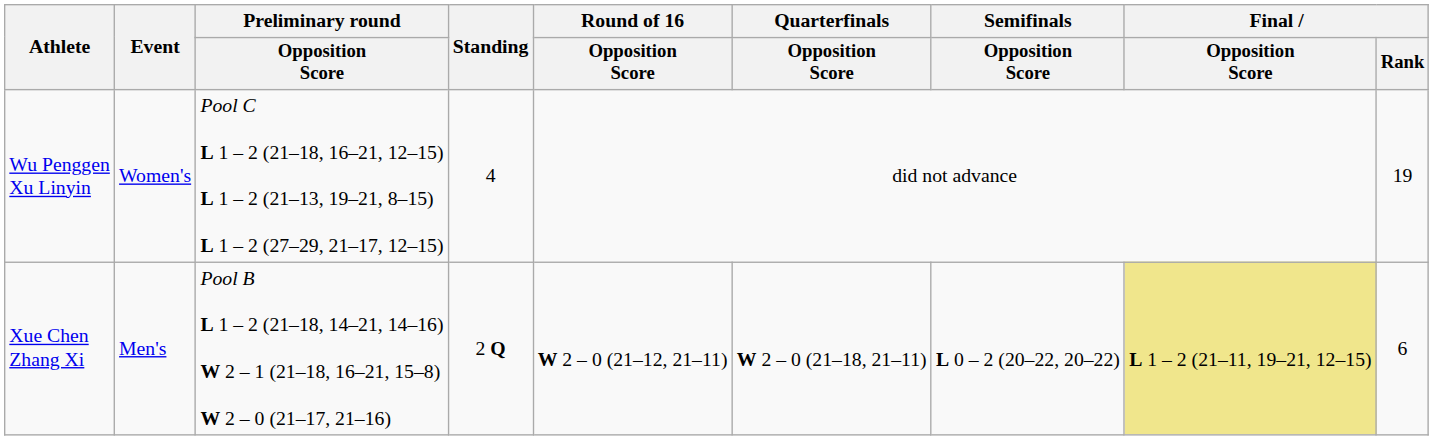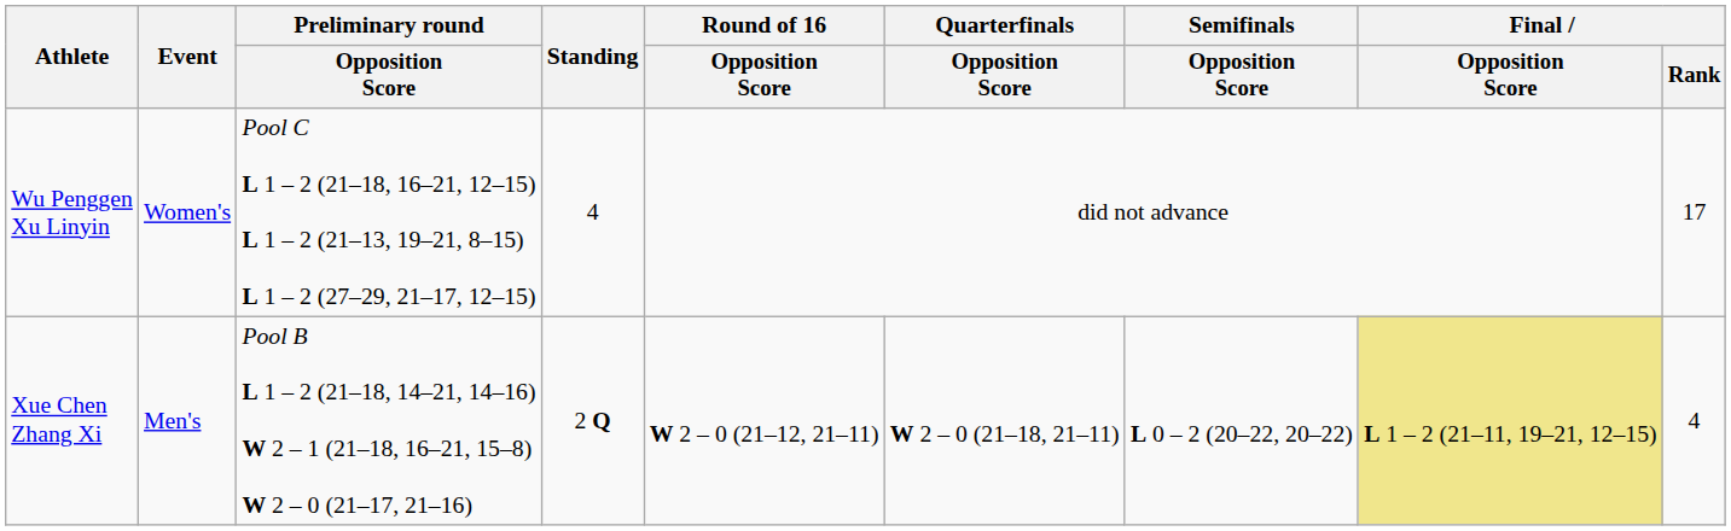Wu Penggen Xu Linyin | Final / Rank: 19 -> 17
Xue Chen Zhang Xi | Final / Rank: 6 -> 4
